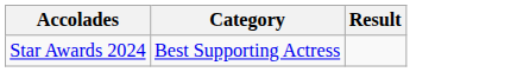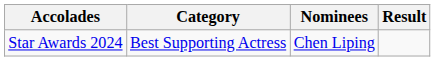+ column: Nominees | Chen Liping
